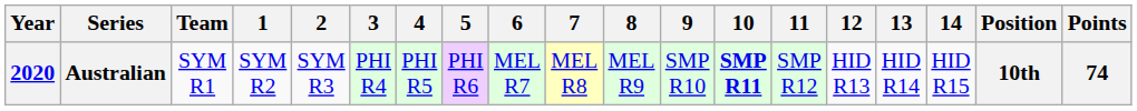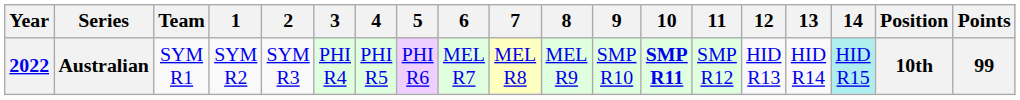Australian | Year: 2020 -> 2022
Australian | 14: no background -> paleturquoise background
Australian | Points: 74 -> 99
